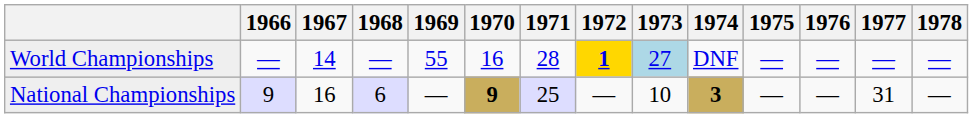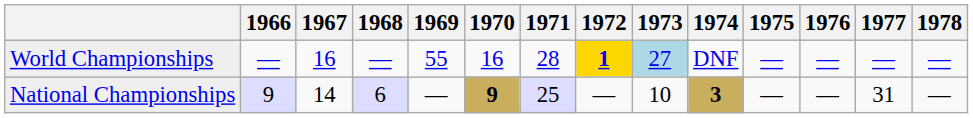World Championships | 1967: 14 -> 16
National Championships | 1967: 16 -> 14
